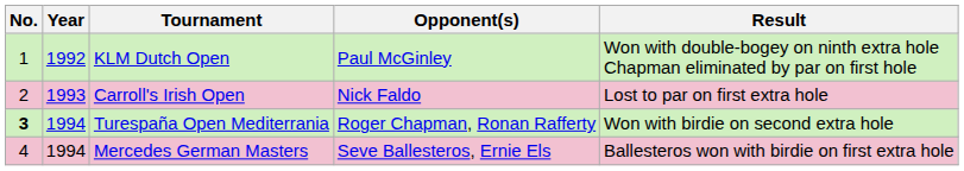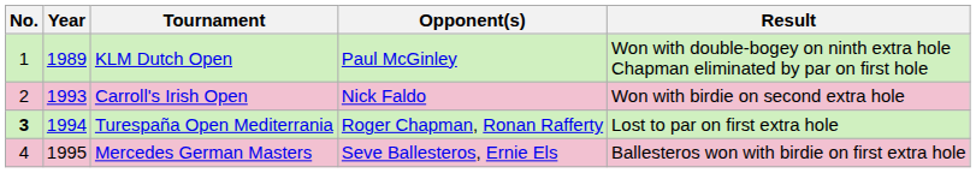KLM Dutch Open | Year: 1992 -> 1989
Carroll's Irish Open | Result: Lost to par on first extra hole -> Won with birdie on second extra hole
Turespaña Open Mediterrania | Result: Won with birdie on second extra hole -> Lost to par on first extra hole
Mercedes German Masters | Year: 1994 -> 1995
